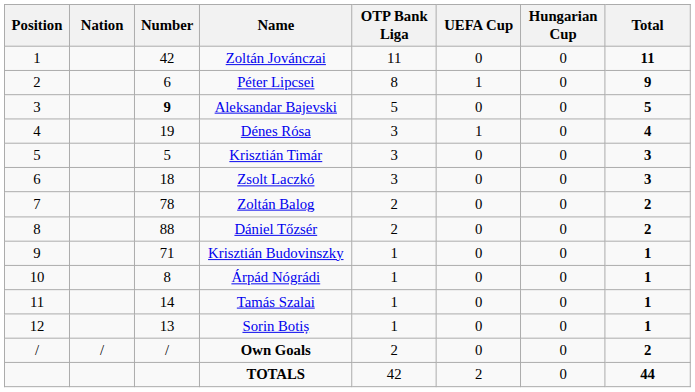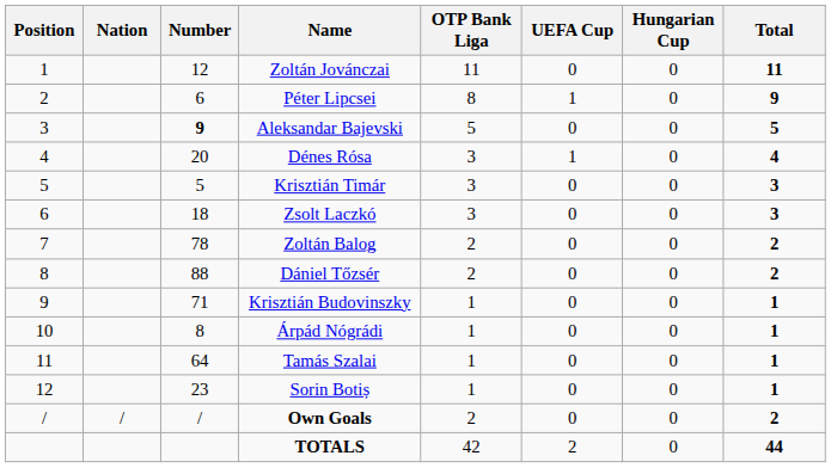Zoltán Jovánczai | Number: 42 -> 12
Dénes Rósa | Number: 19 -> 20
Tamás Szalai | Number: 14 -> 64
Sorin Botiș | Number: 13 -> 23
